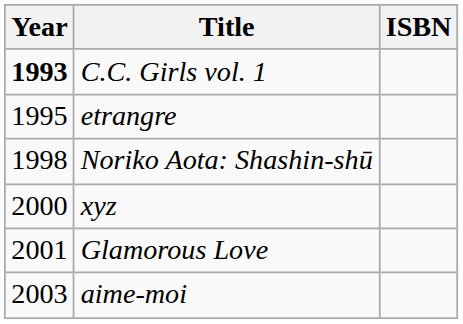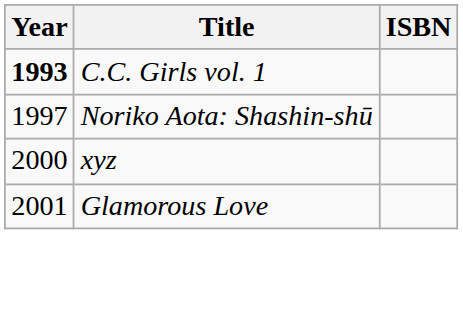- row: 1995 | etrangre
Noriko Aota: Shashin-shū | Year: 1998 -> 1997
- row: 2003 | aime-moi
